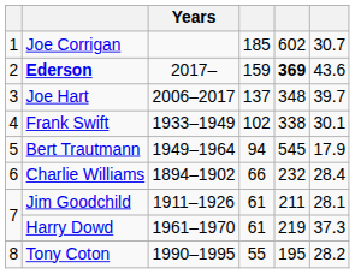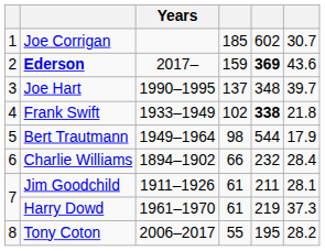Joe Hart | Years: 2006–2017 -> 1990–1995
Frank Swift | column 5: normal -> bold
Frank Swift | column 6: 30.1 -> 21.8
Bert Trautmann | column 4: 94 -> 98
Bert Trautmann | column 5: 545 -> 544
Tony Coton | Years: 1990–1995 -> 2006–2017
